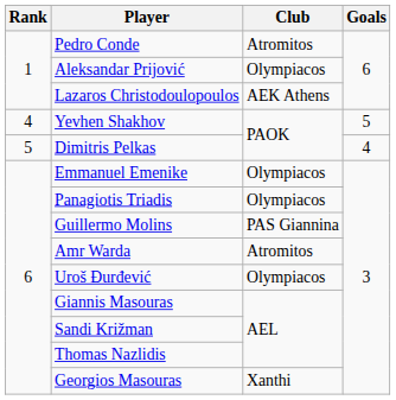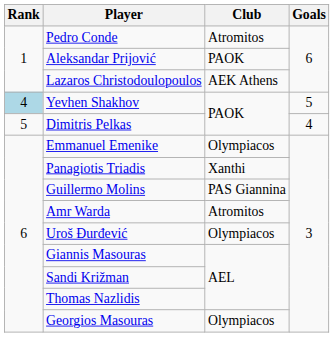Aleksandar Prijović | Club: Olympiacos -> PAOK
Yevhen Shakhov | Rank: no background -> lightblue background
Panagiotis Triadis | Club: Olympiacos -> Xanthi
Georgios Masouras | Club: Xanthi -> Olympiacos
